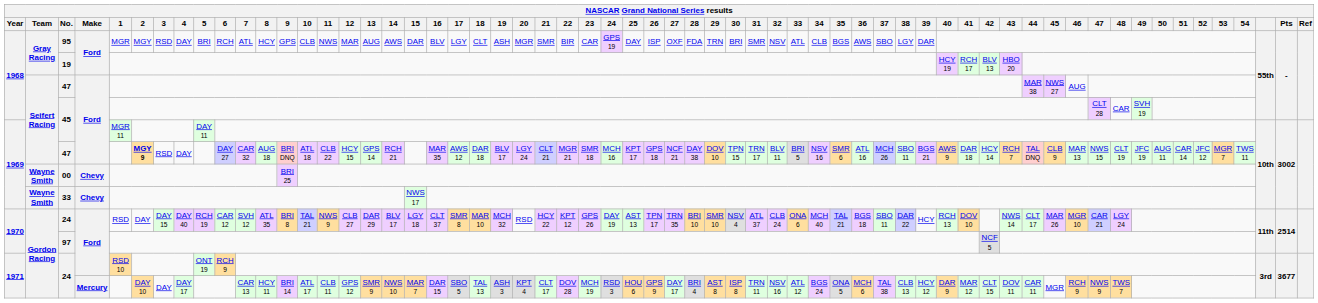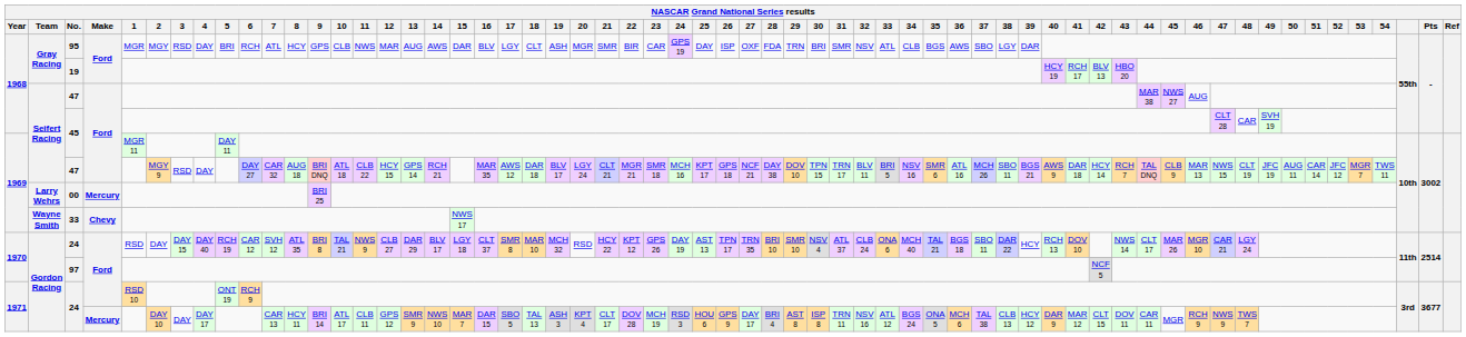1969 / 47 | 2: bold -> normal
00 | Team: Wayne Smith -> Larry Wehrs
00 | Make: Chevy -> Mercury
